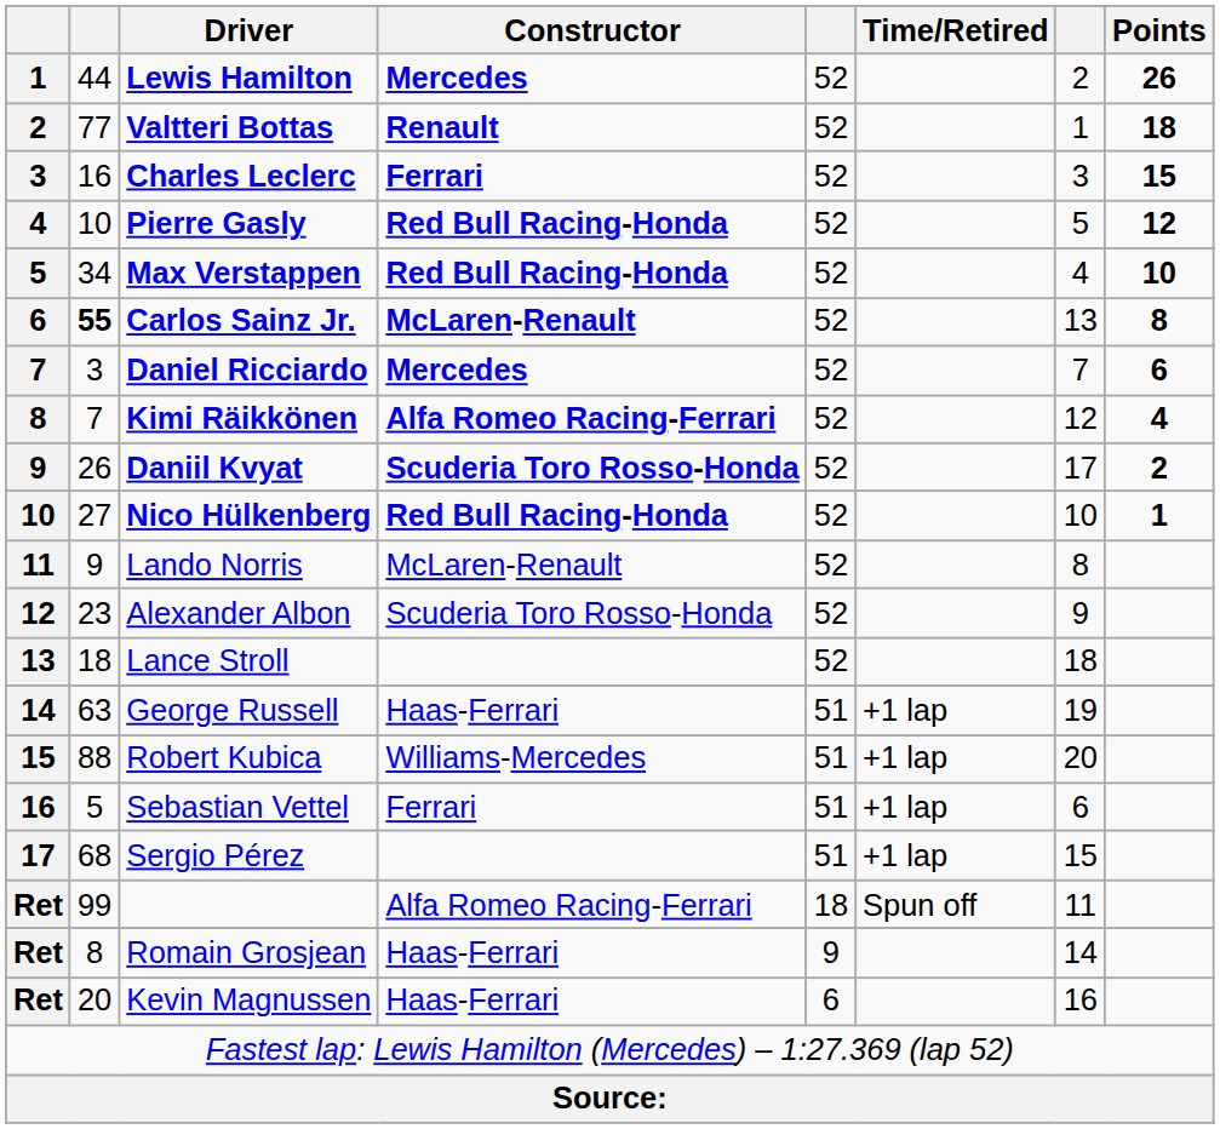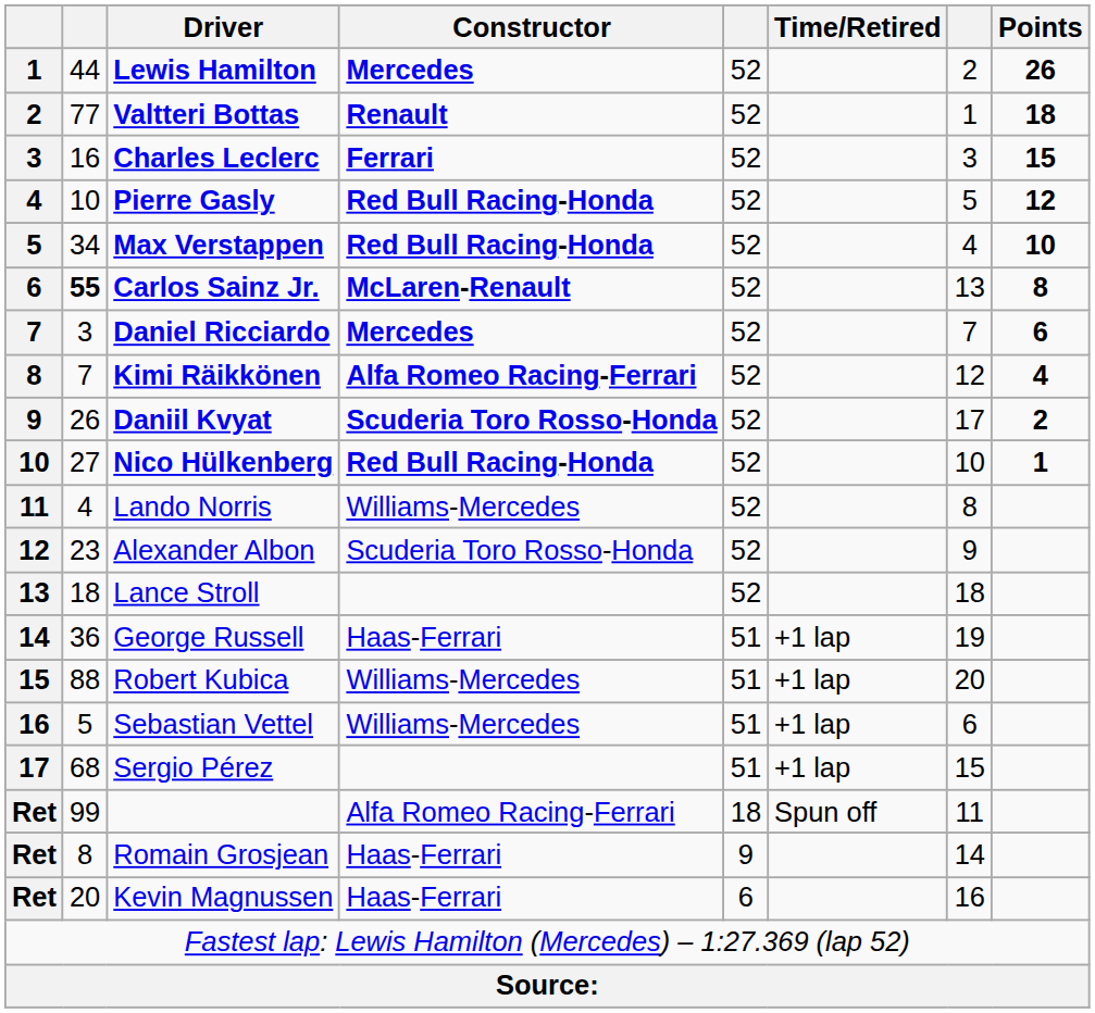Lando Norris | column 2: 9 -> 4
Lando Norris | Constructor: McLaren-Renault -> Williams-Mercedes
George Russell | column 2: 63 -> 36
Sebastian Vettel | Constructor: Ferrari -> Williams-Mercedes
